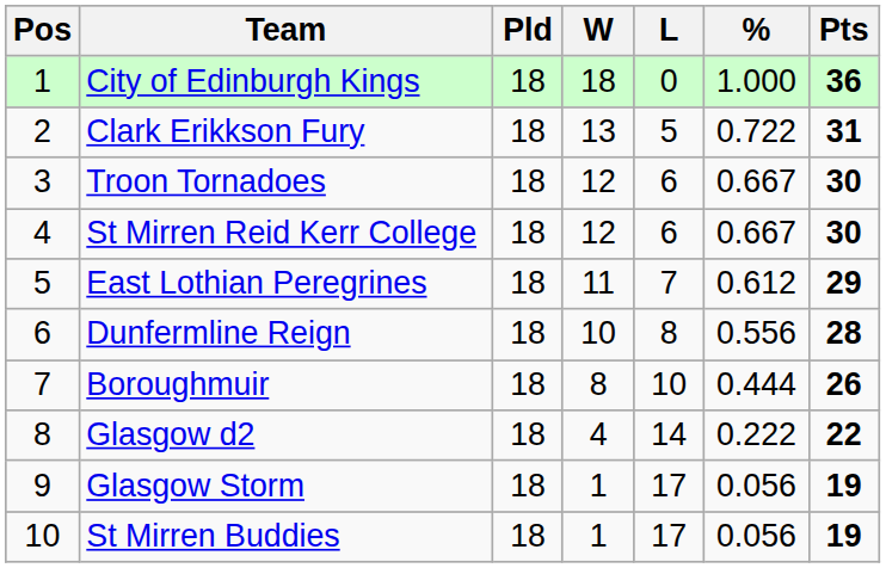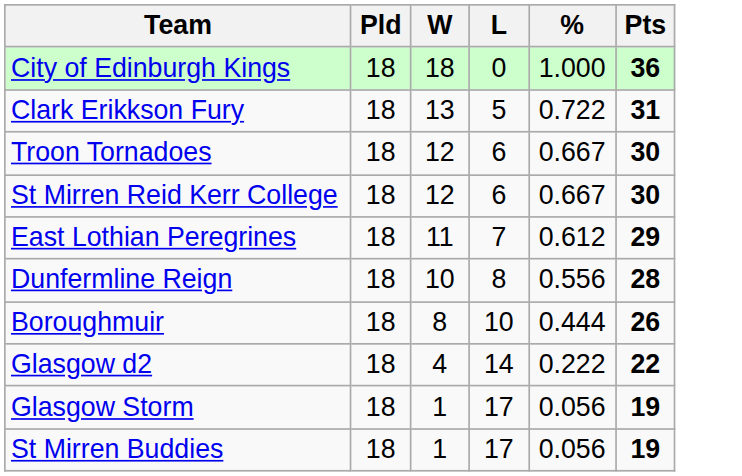- column: Pos | 1 | 2 | 3 | 4 | 5 | 6 | 7 | 8 | 9 | 10
